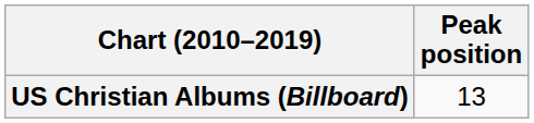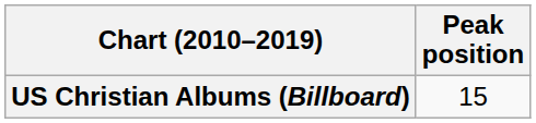US Christian Albums (Billboard) | Peak position: 13 -> 15
